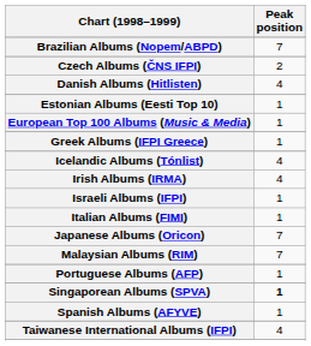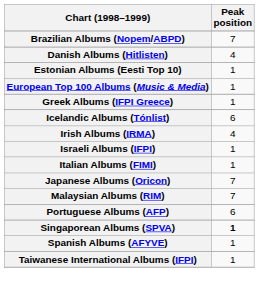- row: Czech Albums (ČNS IFPI) | 2
Icelandic Albums (Tónlist) | Peak position: 4 -> 6
Portuguese Albums (AFP) | Peak position: 1 -> 6
Taiwanese International Albums (IFPI) | Peak position: 4 -> 1
